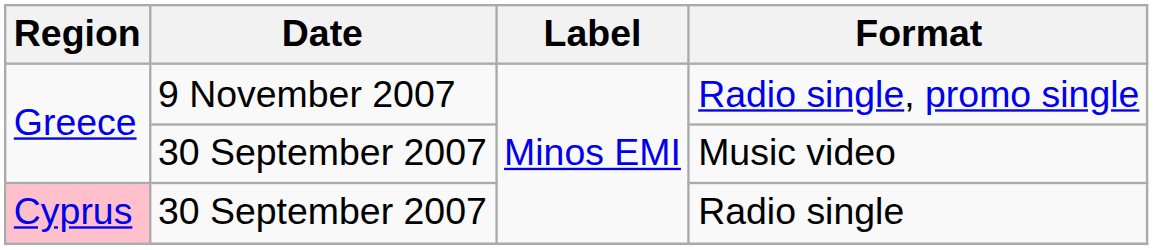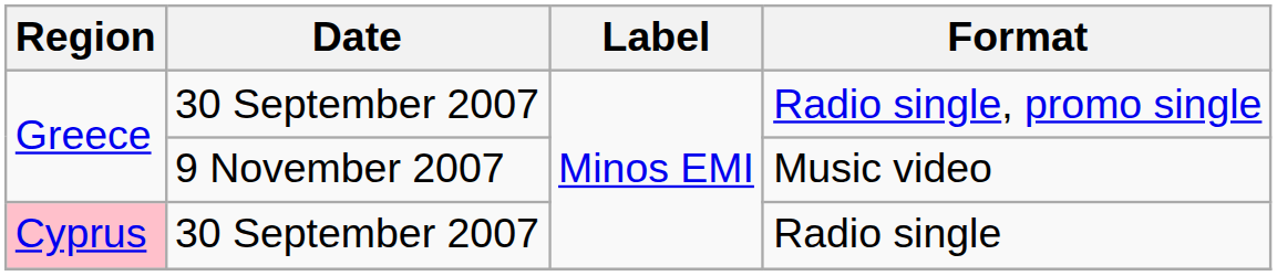Radio single, promo single | Date: 9 November 2007 -> 30 September 2007
Music video | Date: 30 September 2007 -> 9 November 2007
